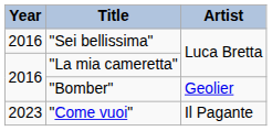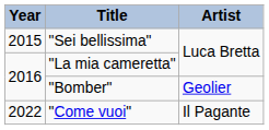"Sei bellissima" | Year: 2016 -> 2015
"Come vuoi" | Year: 2023 -> 2022
